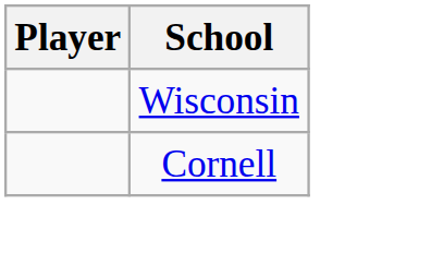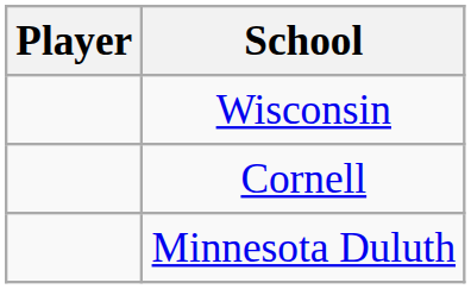+ row: Minnesota Duluth
